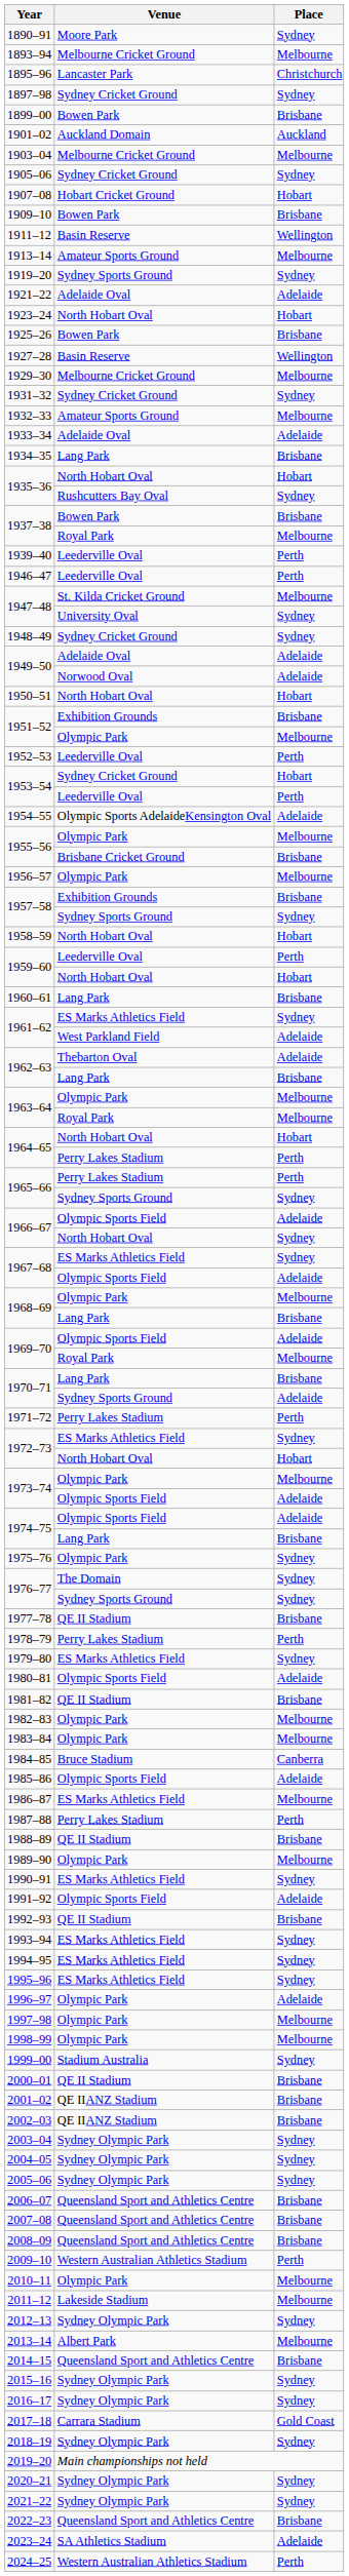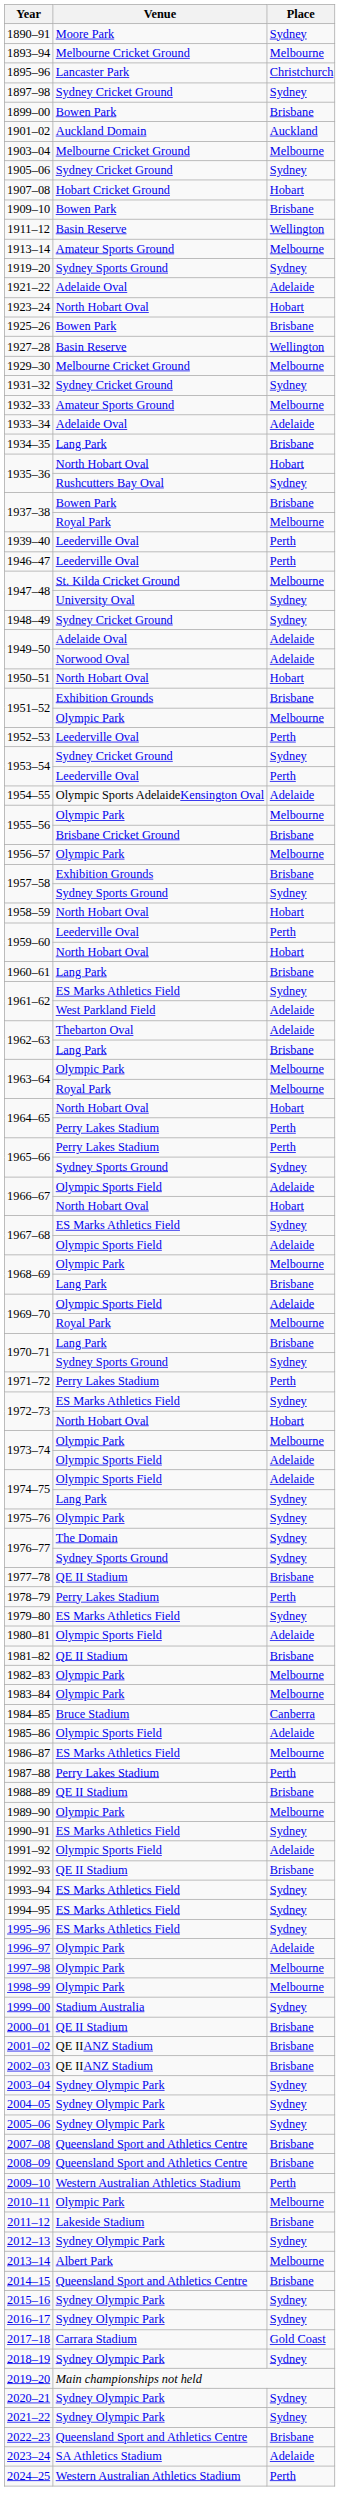1953–54 / Sydney Cricket Ground | Place: Hobart -> Sydney
1966–67 / North Hobart Oval | Place: Sydney -> Hobart
1970–71 / Sydney Sports Ground | Place: Adelaide -> Sydney
1974–75 / Lang Park | Place: Brisbane -> Sydney
- row: 2006–07 | Queensland Sport and Athletics Centre | Brisbane
2011–12 | Place: Melbourne -> Brisbane
